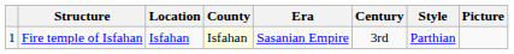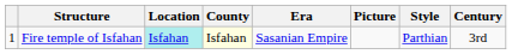columns swapped: Century <-> Picture
Fire temple of Isfahan | Location: no background -> paleturquoise background
